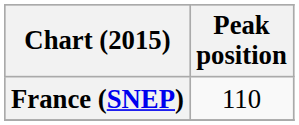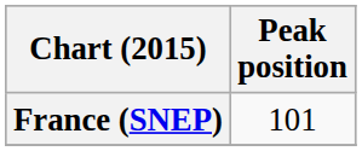France (SNEP) | Peak position: 110 -> 101
